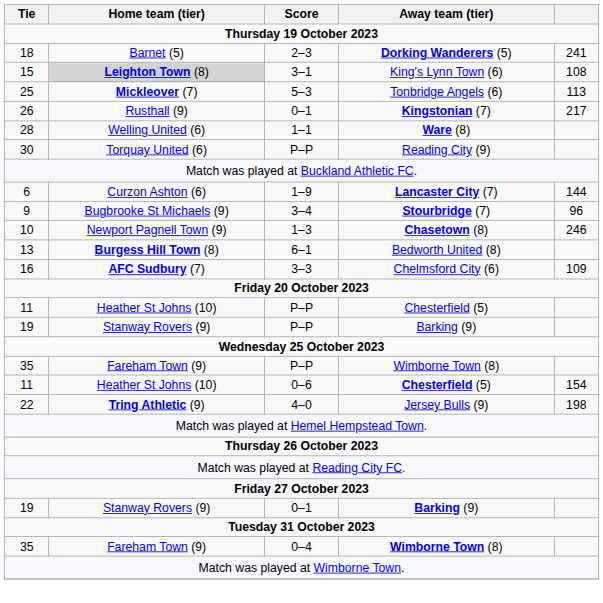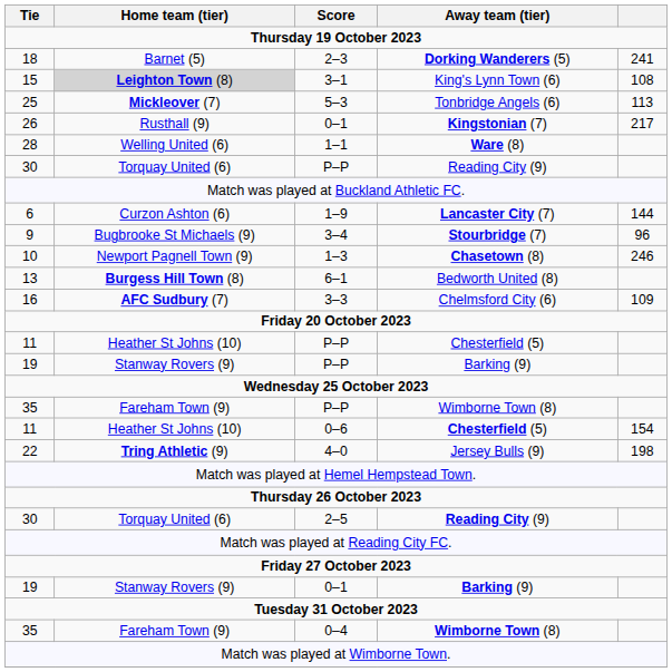+ row: 30 | Torquay United (6) | 2–5 | Reading City (9)
